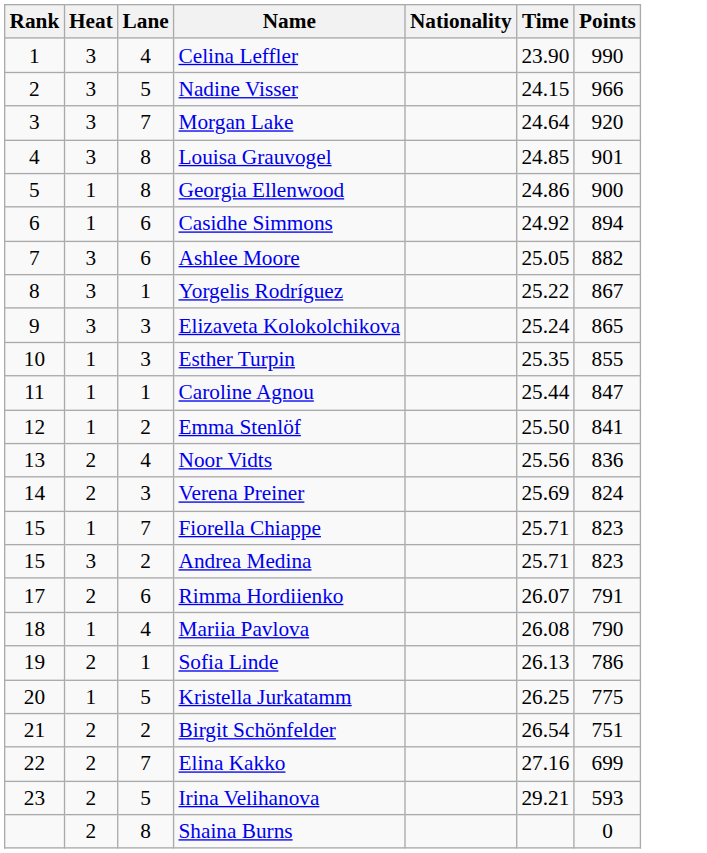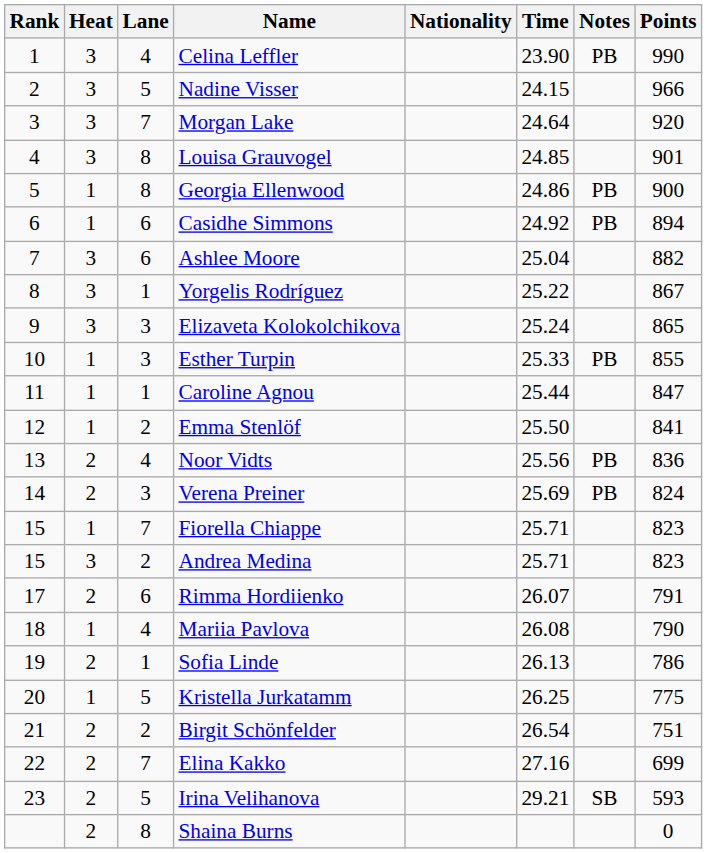+ column: Notes | PB | PB | PB | PB | PB | PB | SB
Ashlee Moore | Time: 25.05 -> 25.04
Esther Turpin | Time: 25.35 -> 25.33
